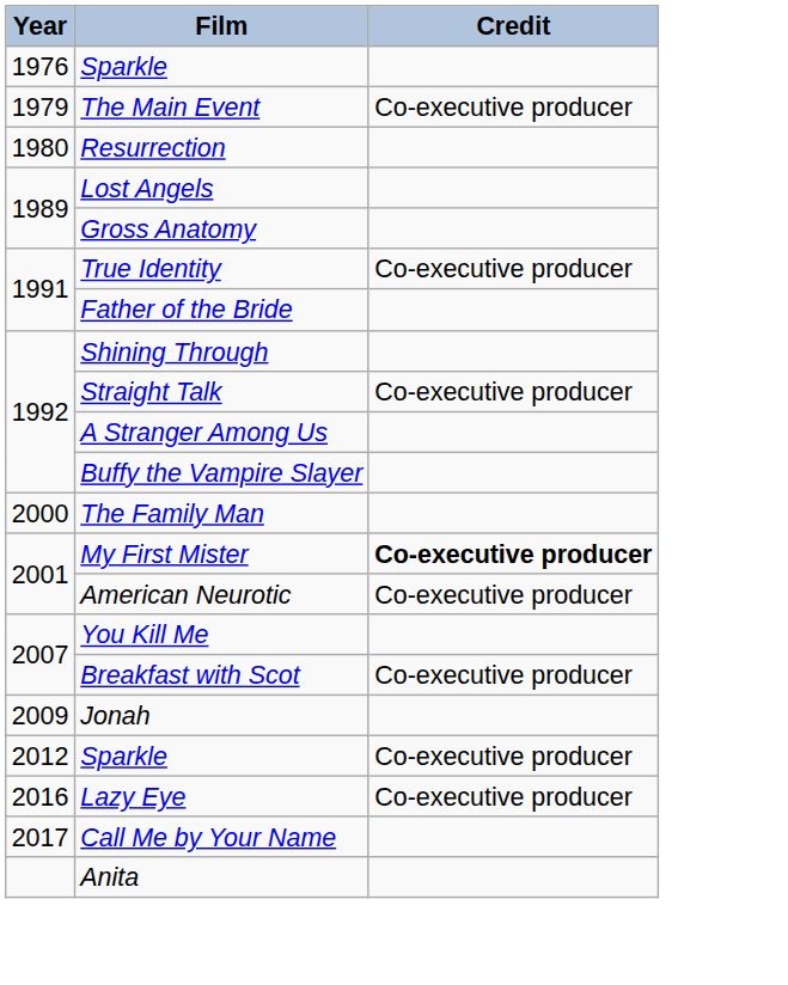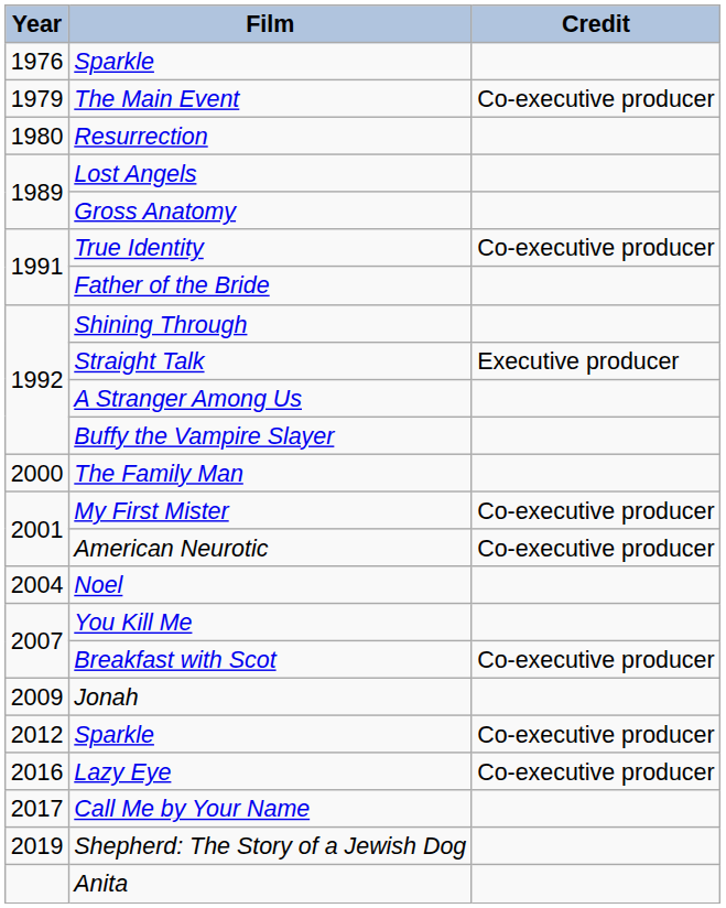Straight Talk | Credit: Co-executive producer -> Executive producer
My First Mister | Credit: bold -> normal
+ row: 2004 | Noel
+ row: 2019 | Shepherd: The Story of a Jewish Dog
